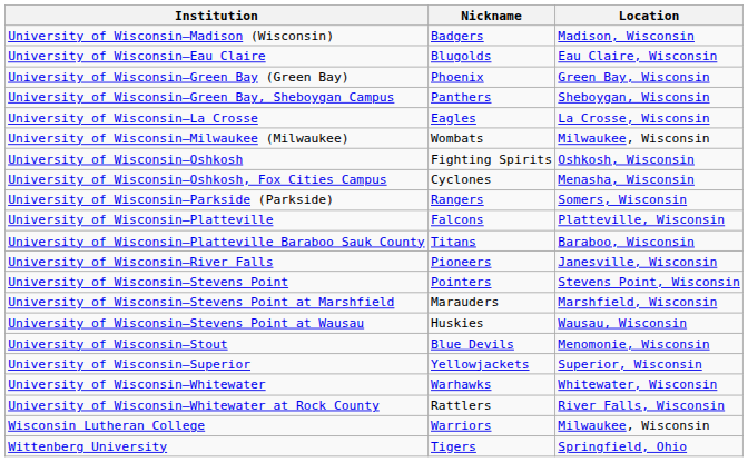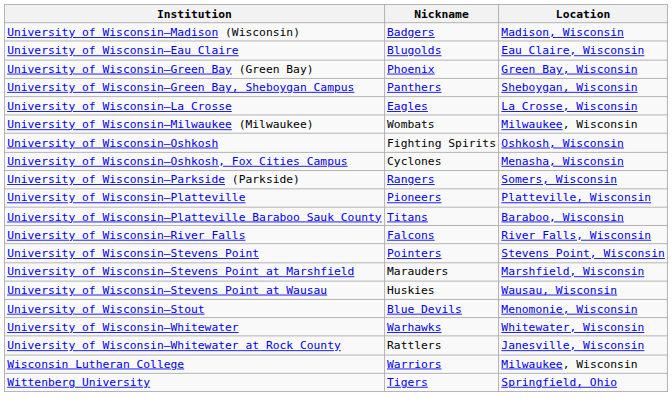University of Wisconsin–Platteville | Nickname: Falcons -> Pioneers
University of Wisconsin–River Falls | Nickname: Pioneers -> Falcons
University of Wisconsin–River Falls | Location: Janesville, Wisconsin -> River Falls, Wisconsin
- row: University of Wisconsin–Superior | Yellowjackets | Superior, Wisconsin
University of Wisconsin–Whitewater at Rock County | Location: River Falls, Wisconsin -> Janesville, Wisconsin
